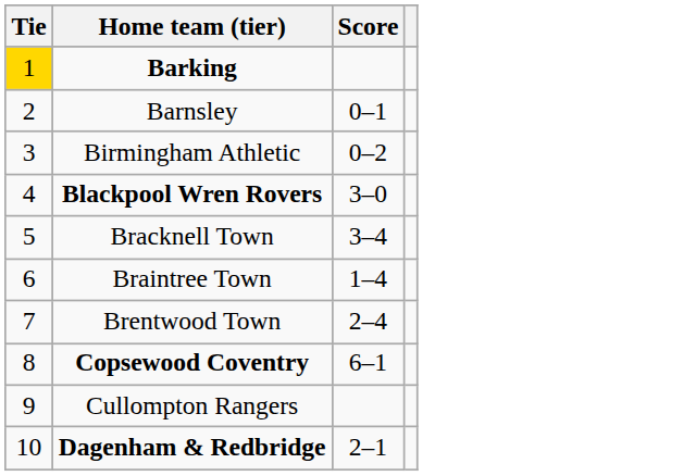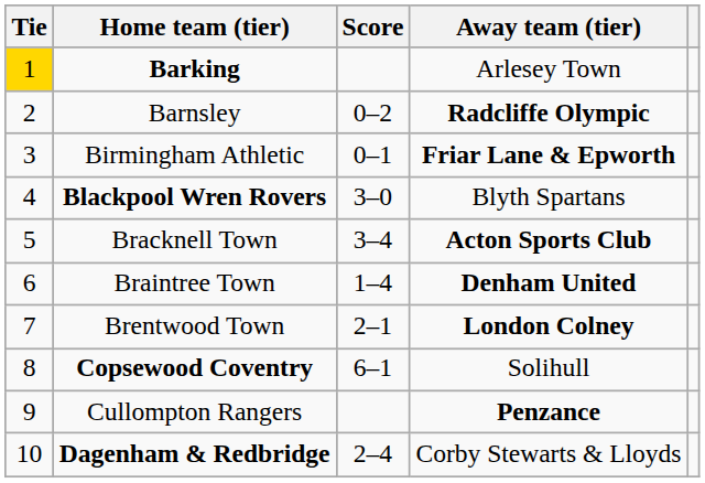+ column: Away team (tier) | Arlesey Town | Radcliffe Olympic | Friar Lane & Epworth | Blyth Spartans | Acton Sports Club | Denham United | London Colney | Solihull | Penzance | Corby Stewarts & Lloyds
Barnsley | Score: 0–1 -> 0–2
Birmingham Athletic | Score: 0–2 -> 0–1
Brentwood Town | Score: 2–4 -> 2–1
Dagenham & Redbridge | Score: 2–1 -> 2–4
